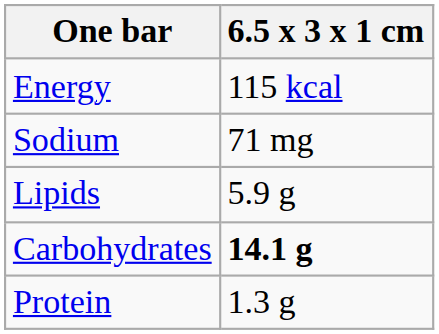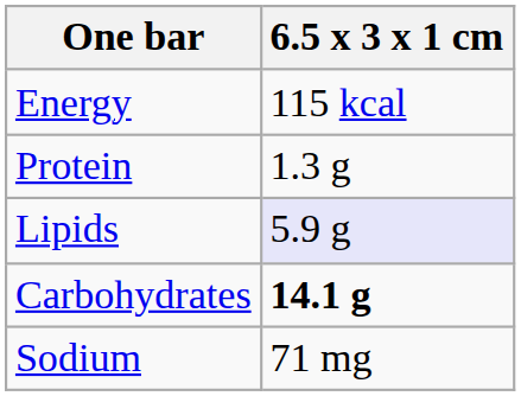rows swapped: Protein <-> Sodium
Lipids | 6.5 x 3 x 1 cm: no background -> lavender background
